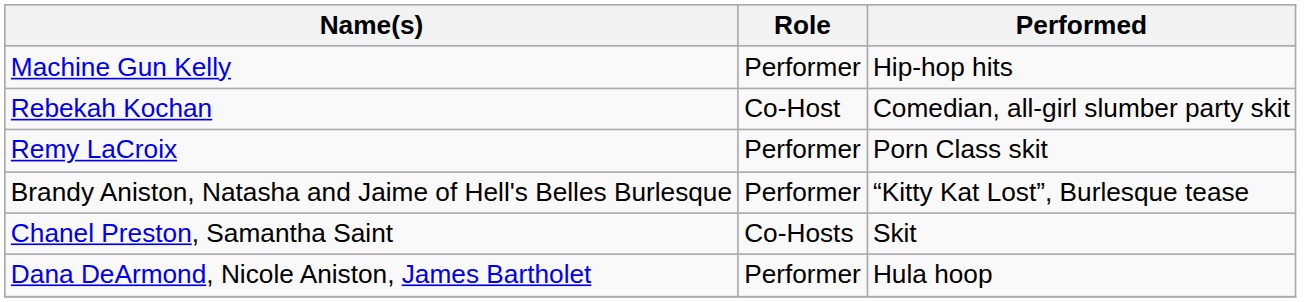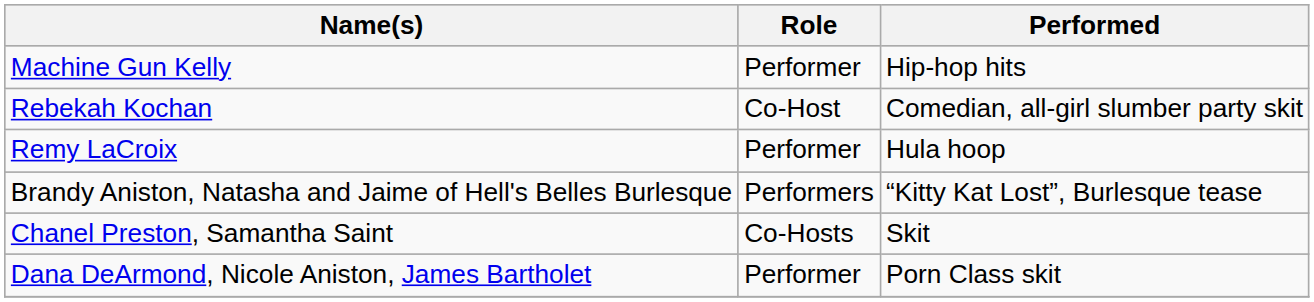Remy LaCroix | Performed: Porn Class skit -> Hula hoop
Brandy Aniston, Natasha and Jaime of Hell's Belles Burlesque | Role: Performer -> Performers
Dana DeArmond, Nicole Aniston, James Bartholet | Performed: Hula hoop -> Porn Class skit
